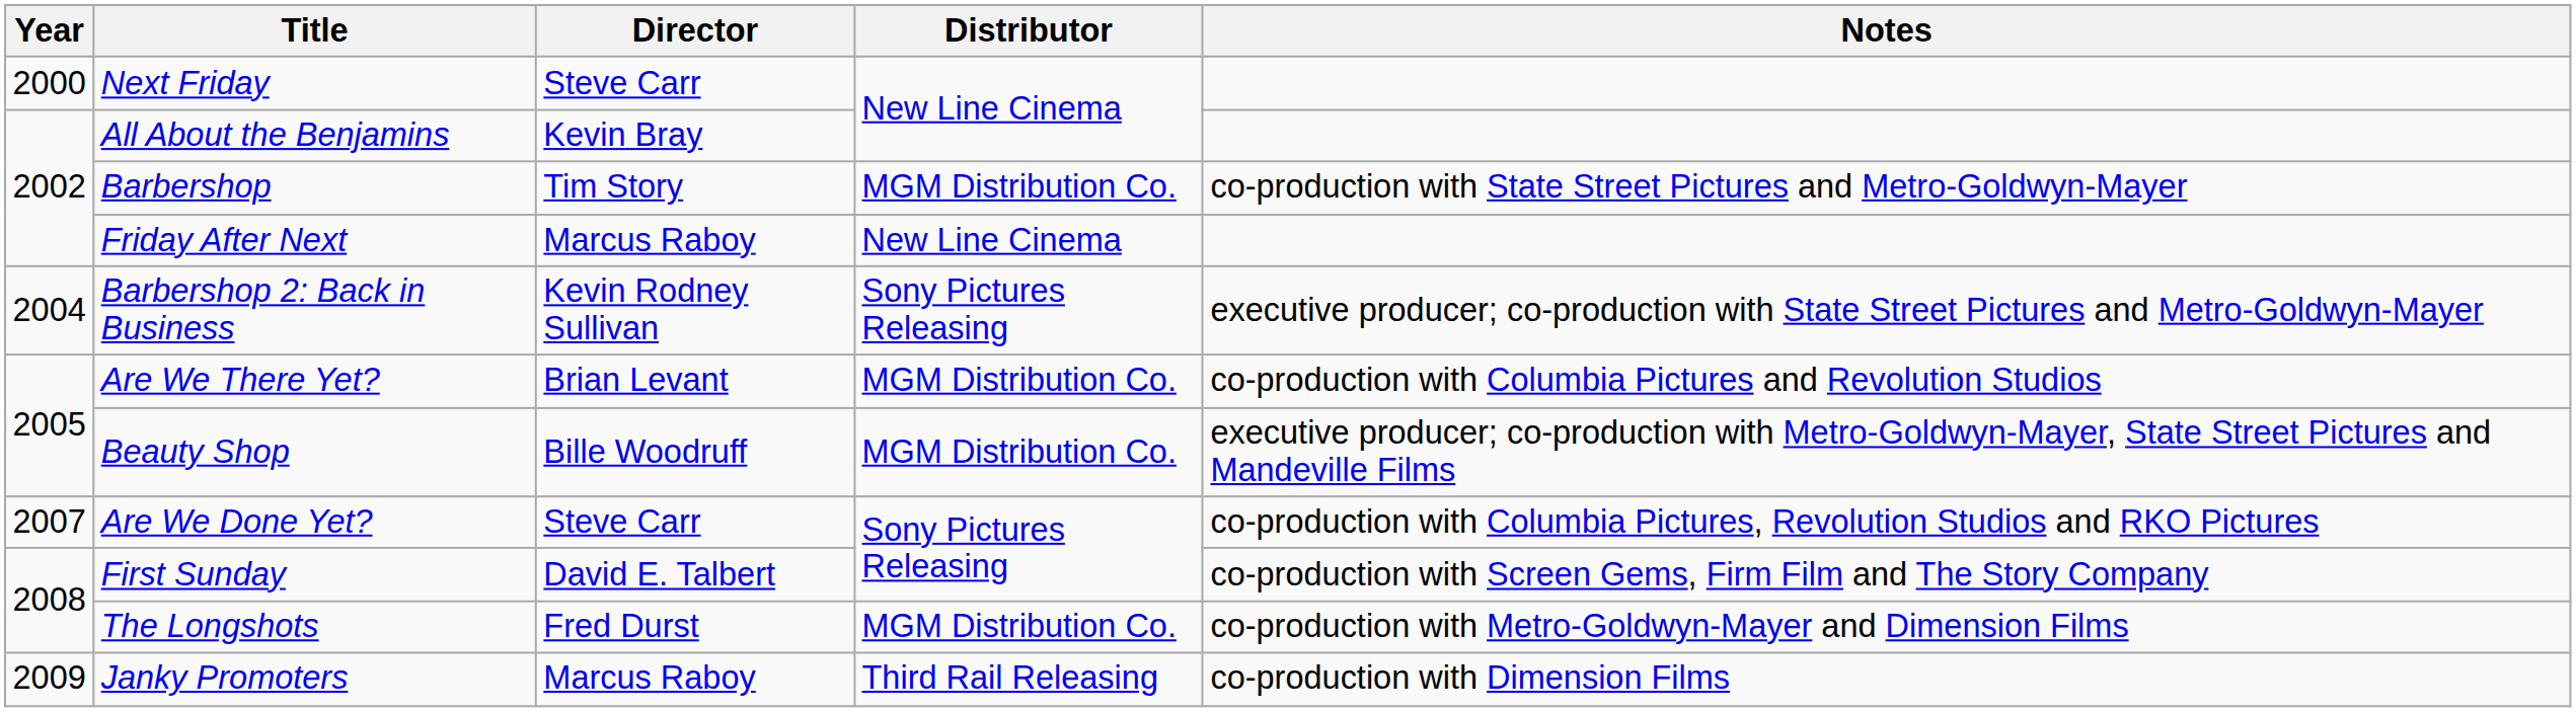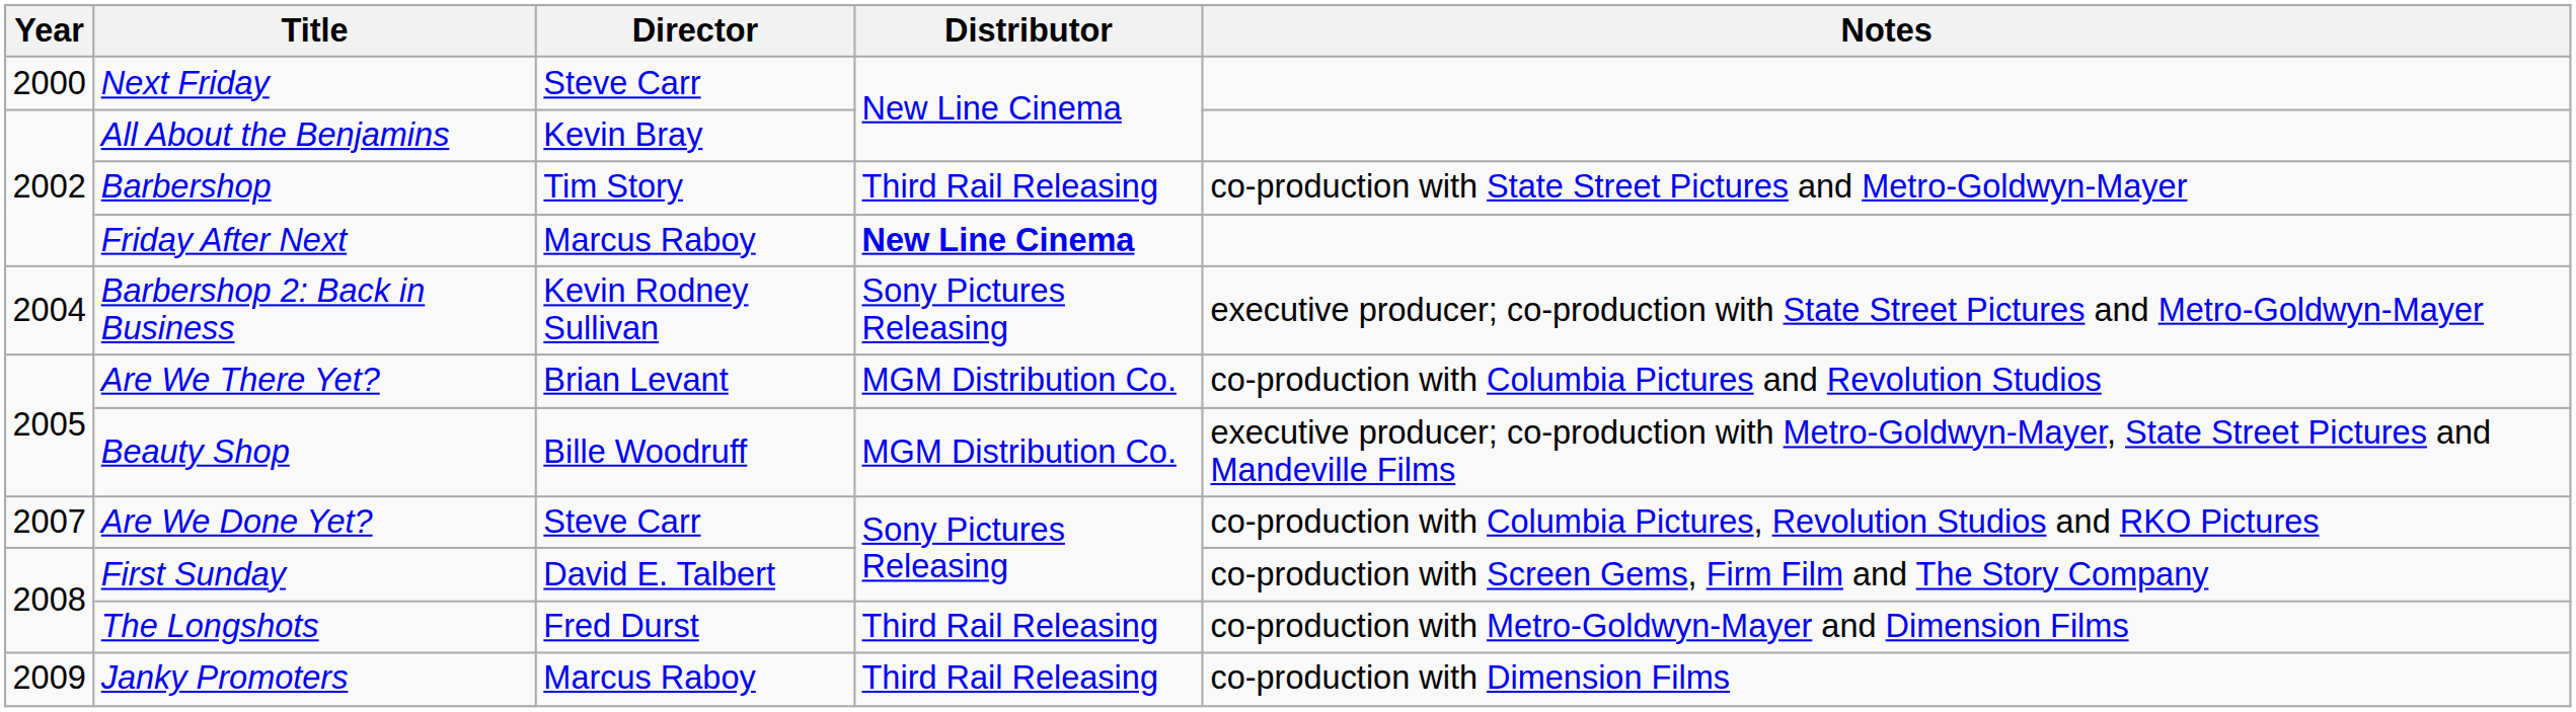Barbershop | Distributor: MGM Distribution Co. -> Third Rail Releasing
Friday After Next | Distributor: normal -> bold
The Longshots | Distributor: MGM Distribution Co. -> Third Rail Releasing
